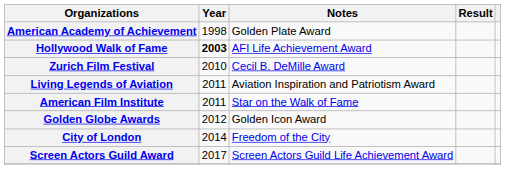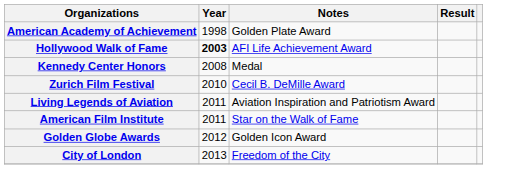+ row: Kennedy Center Honors | 2008 | Medal
City of London | Year: 2014 -> 2013
- row: Screen Actors Guild Award | 2017 | Screen Actors Guild Life Achievement Award
